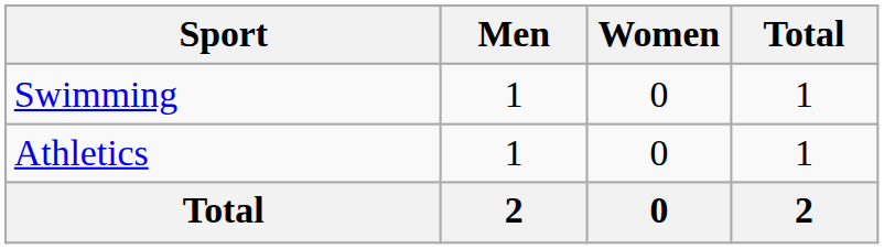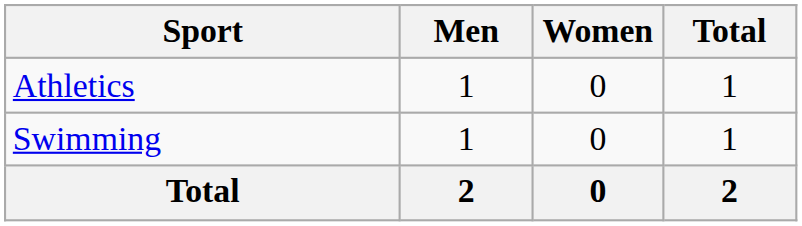rows swapped: Athletics <-> Swimming
